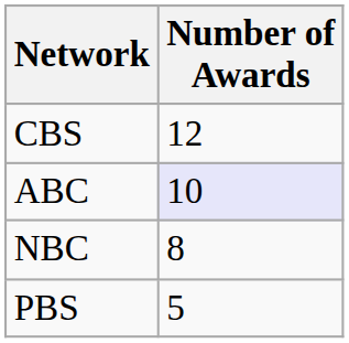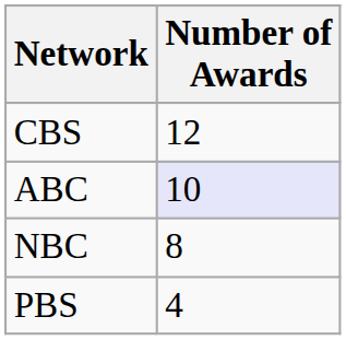PBS | Number of Awards: 5 -> 4
